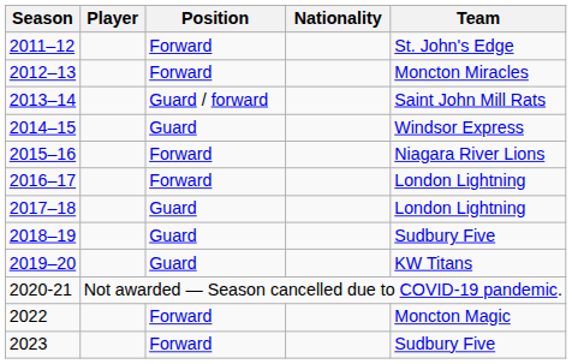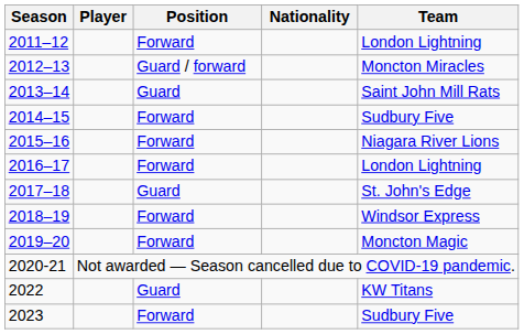2011–12 | Team: St. John's Edge -> London Lightning
2012–13 | Position: Forward -> Guard / forward
2013–14 | Position: Guard / forward -> Guard
2014–15 | Position: Guard -> Forward
2014–15 | Team: Windsor Express -> Sudbury Five
2017–18 | Team: London Lightning -> St. John's Edge
2018–19 | Position: Guard -> Forward
2018–19 | Team: Sudbury Five -> Windsor Express
2019–20 | Position: Guard -> Forward
2019–20 | Team: KW Titans -> Moncton Magic
2022 | Position: Forward -> Guard
2022 | Team: Moncton Magic -> KW Titans
